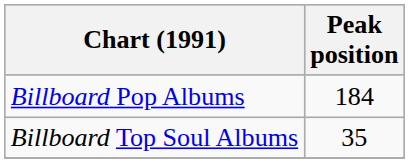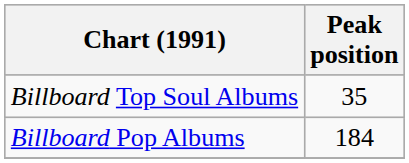rows swapped: Billboard Pop Albums <-> Billboard Top Soul Albums
